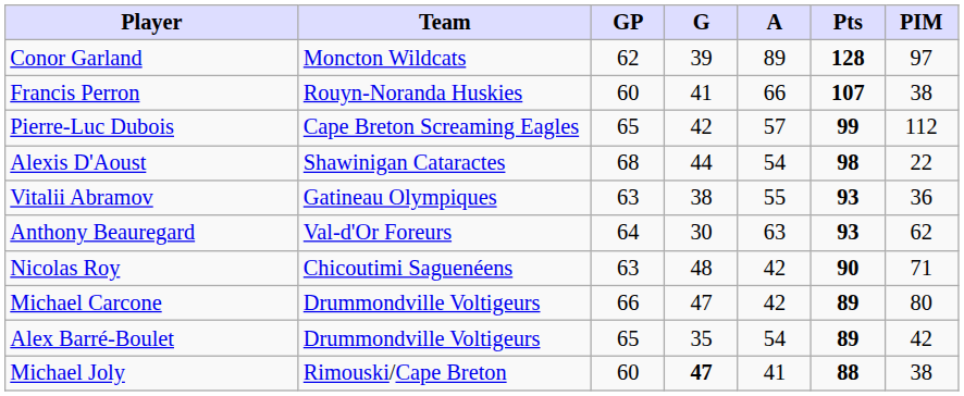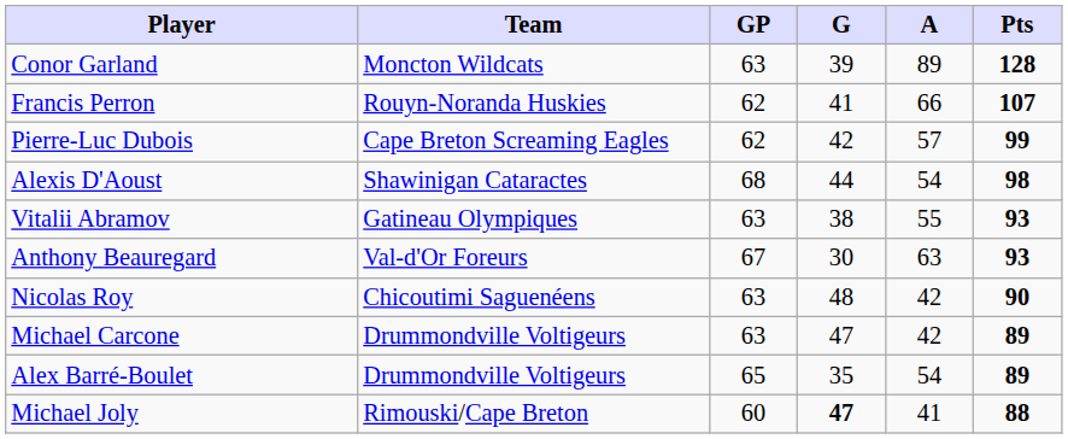- column: PIM | 97 | 38 | 112 | 22 | 36 | 62 | 71 | 80 | 42 | 38
Conor Garland | GP: 62 -> 63
Francis Perron | GP: 60 -> 62
Pierre-Luc Dubois | GP: 65 -> 62
Anthony Beauregard | GP: 64 -> 67
Michael Carcone | GP: 66 -> 63
